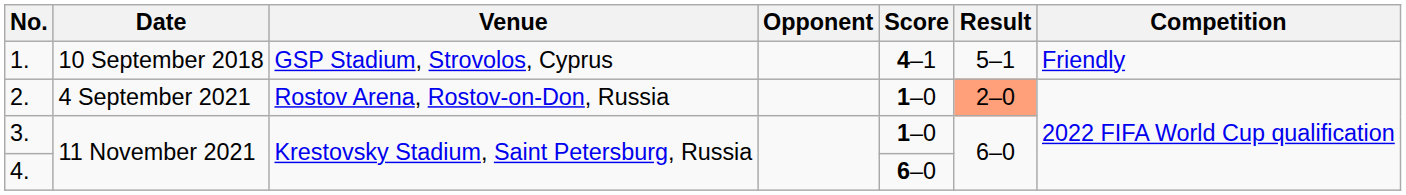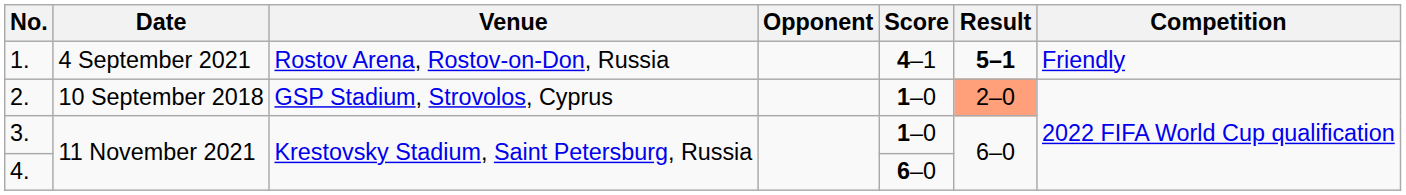1. | Date: 10 September 2018 -> 4 September 2021
1. | Venue: GSP Stadium, Strovolos, Cyprus -> Rostov Arena, Rostov-on-Don, Russia
1. | Result: normal -> bold
2. | Date: 4 September 2021 -> 10 September 2018
2. | Venue: Rostov Arena, Rostov-on-Don, Russia -> GSP Stadium, Strovolos, Cyprus
